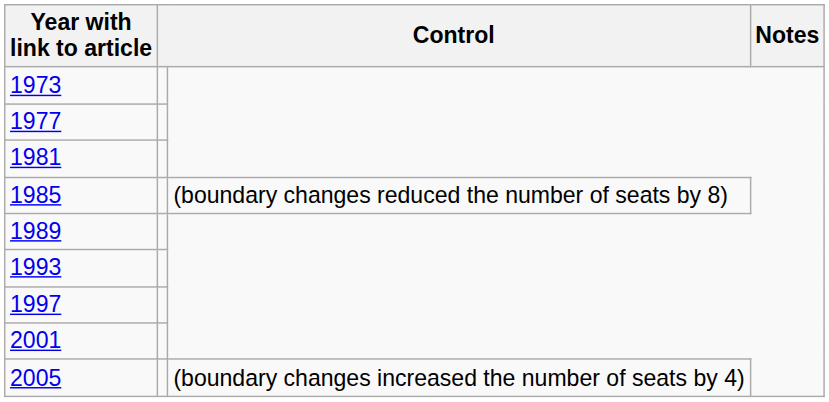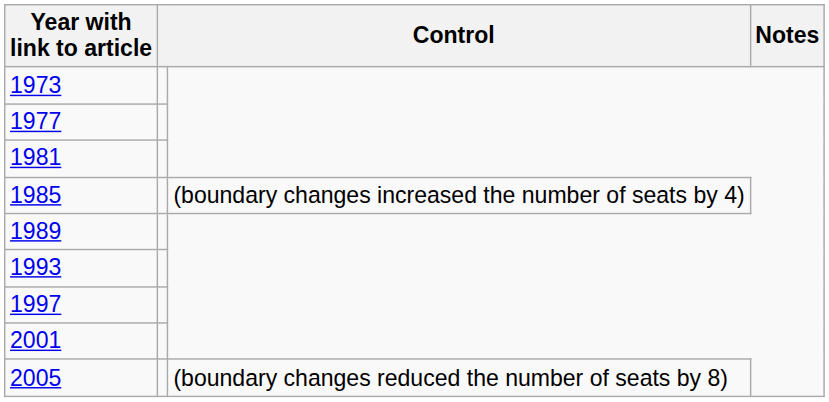1985 | column 3: (boundary changes reduced the number of seats by 8) -> (boundary changes increased the number of seats by 4)
2005 | column 3: (boundary changes increased the number of seats by 4) -> (boundary changes reduced the number of seats by 8)
